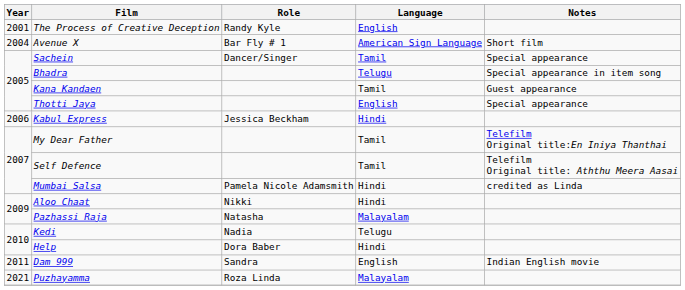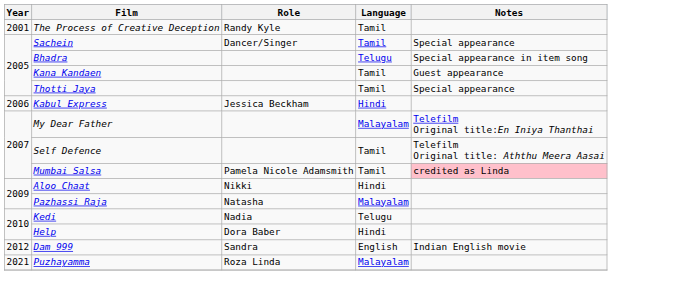The Process of Creative Deception | Language: English -> Tamil
- row: 2004 | Avenue X | Bar Fly # 1 | American Sign Language | Short film
Thotti Jaya | Language: English -> Tamil
My Dear Father | Language: Tamil -> Malayalam
Mumbai Salsa | Language: Hindi -> Tamil
Mumbai Salsa | Notes: no background -> pink background
Dam 999 | Year: 2011 -> 2012
